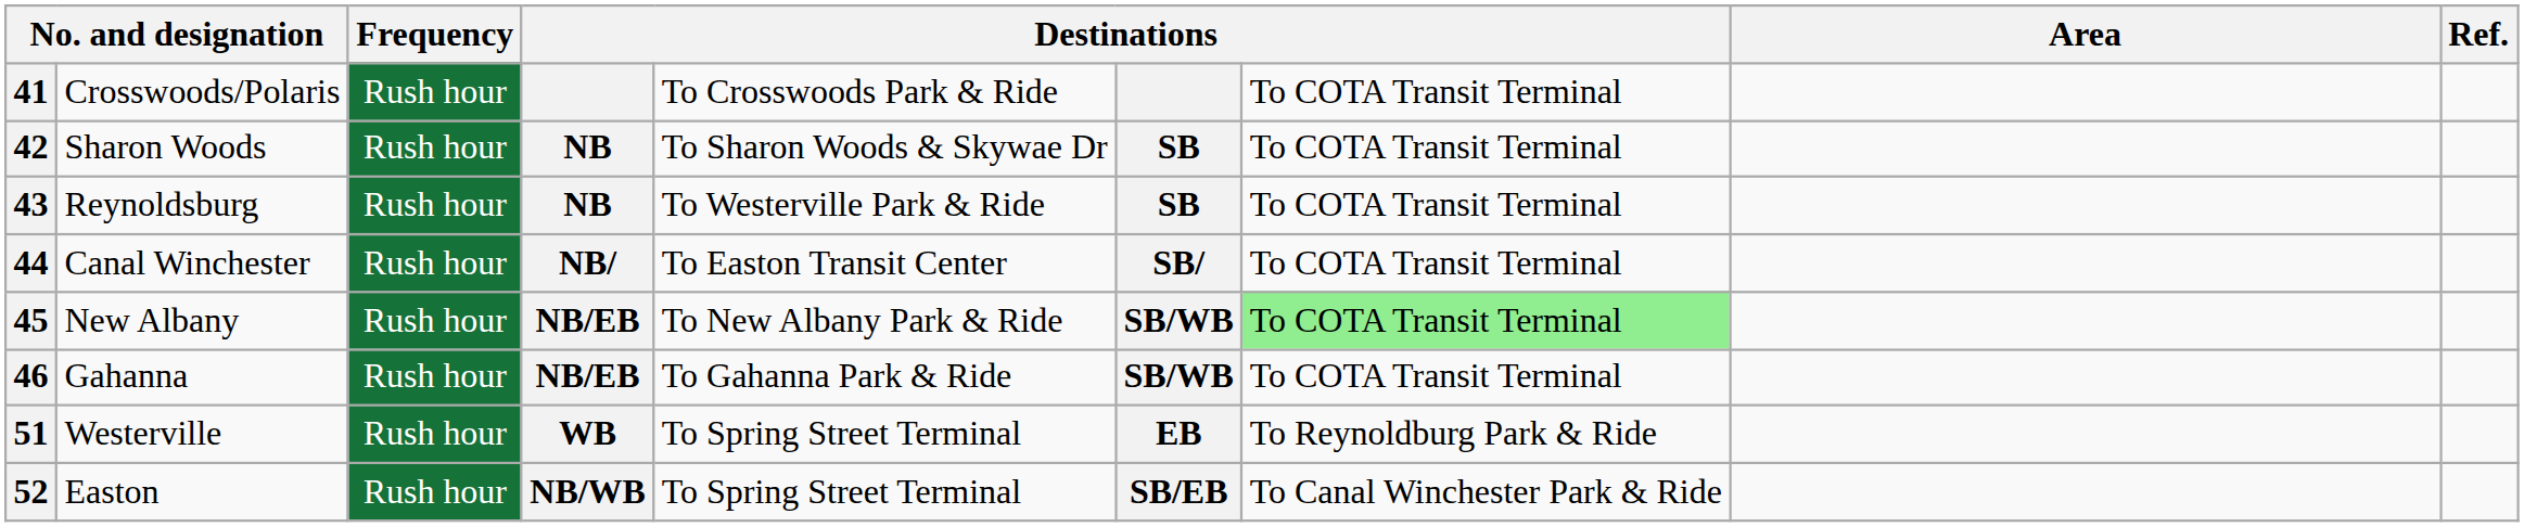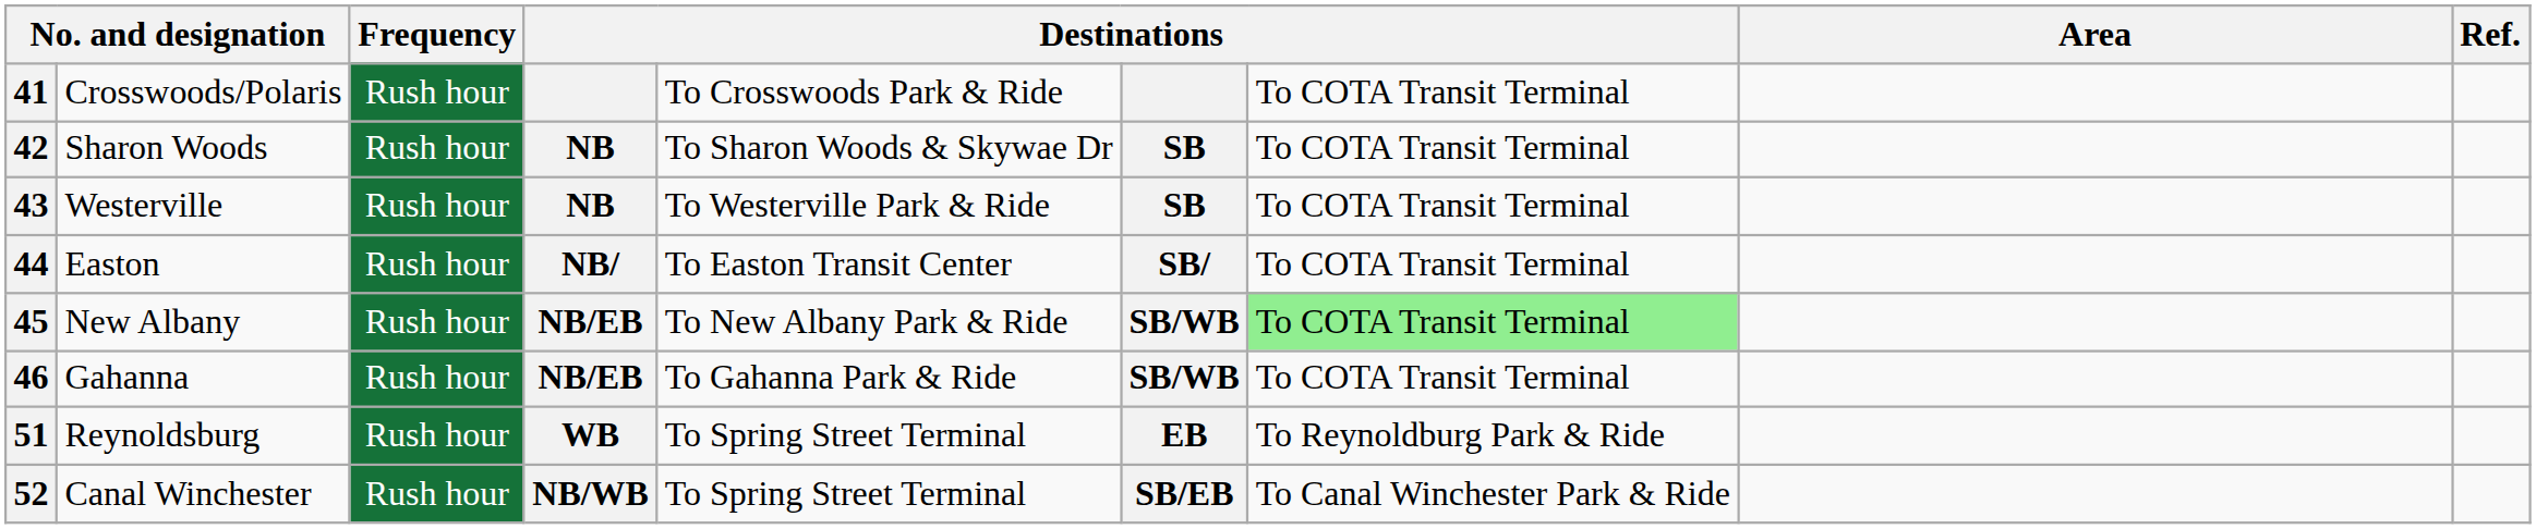43 | column 2: Reynoldsburg -> Westerville
44 | column 2: Canal Winchester -> Easton
51 | column 2: Westerville -> Reynoldsburg
52 | column 2: Easton -> Canal Winchester
